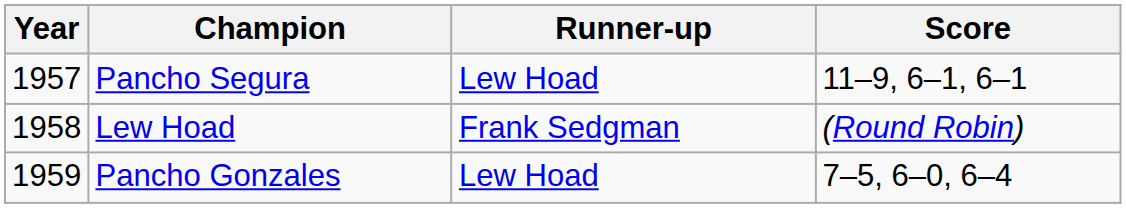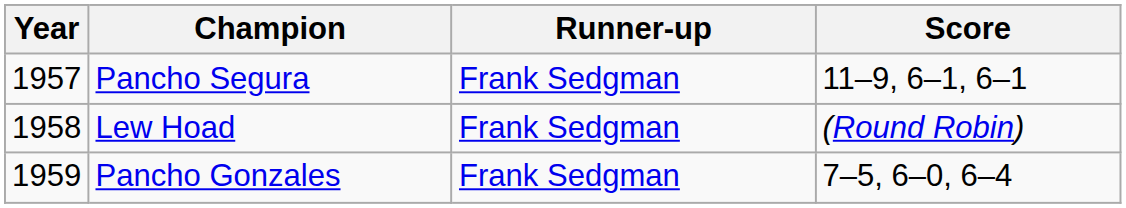Pancho Segura | Runner-up: Lew Hoad -> Frank Sedgman
Pancho Gonzales | Runner-up: Lew Hoad -> Frank Sedgman
